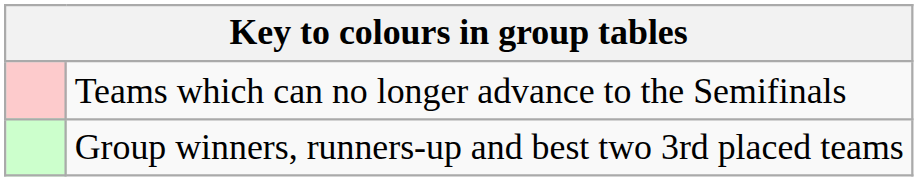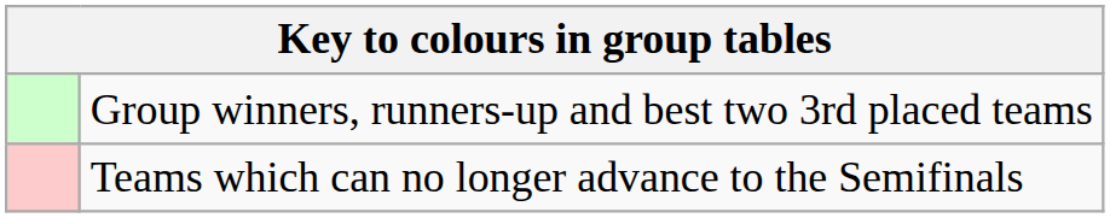rows swapped: Group winners, runners-up and best two 3rd placed teams <-> Teams which can no longer advance to the Semifinals
